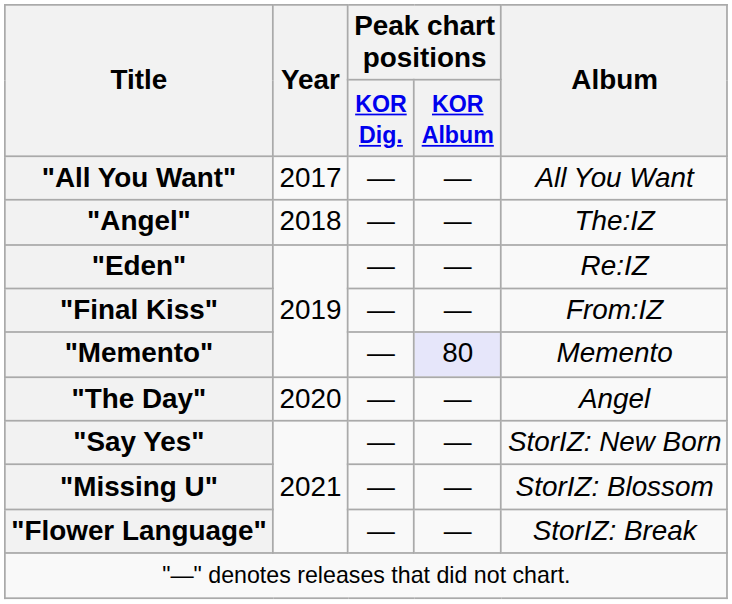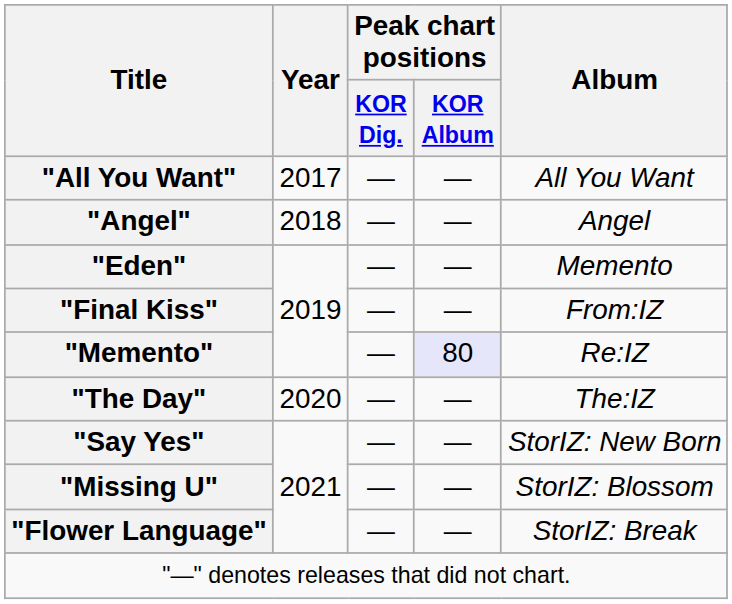"Angel" | Album: The:IZ -> Angel
"Eden" | Album: Re:IZ -> Memento
"Memento" | Album: Memento -> Re:IZ
"The Day" | Album: Angel -> The:IZ
